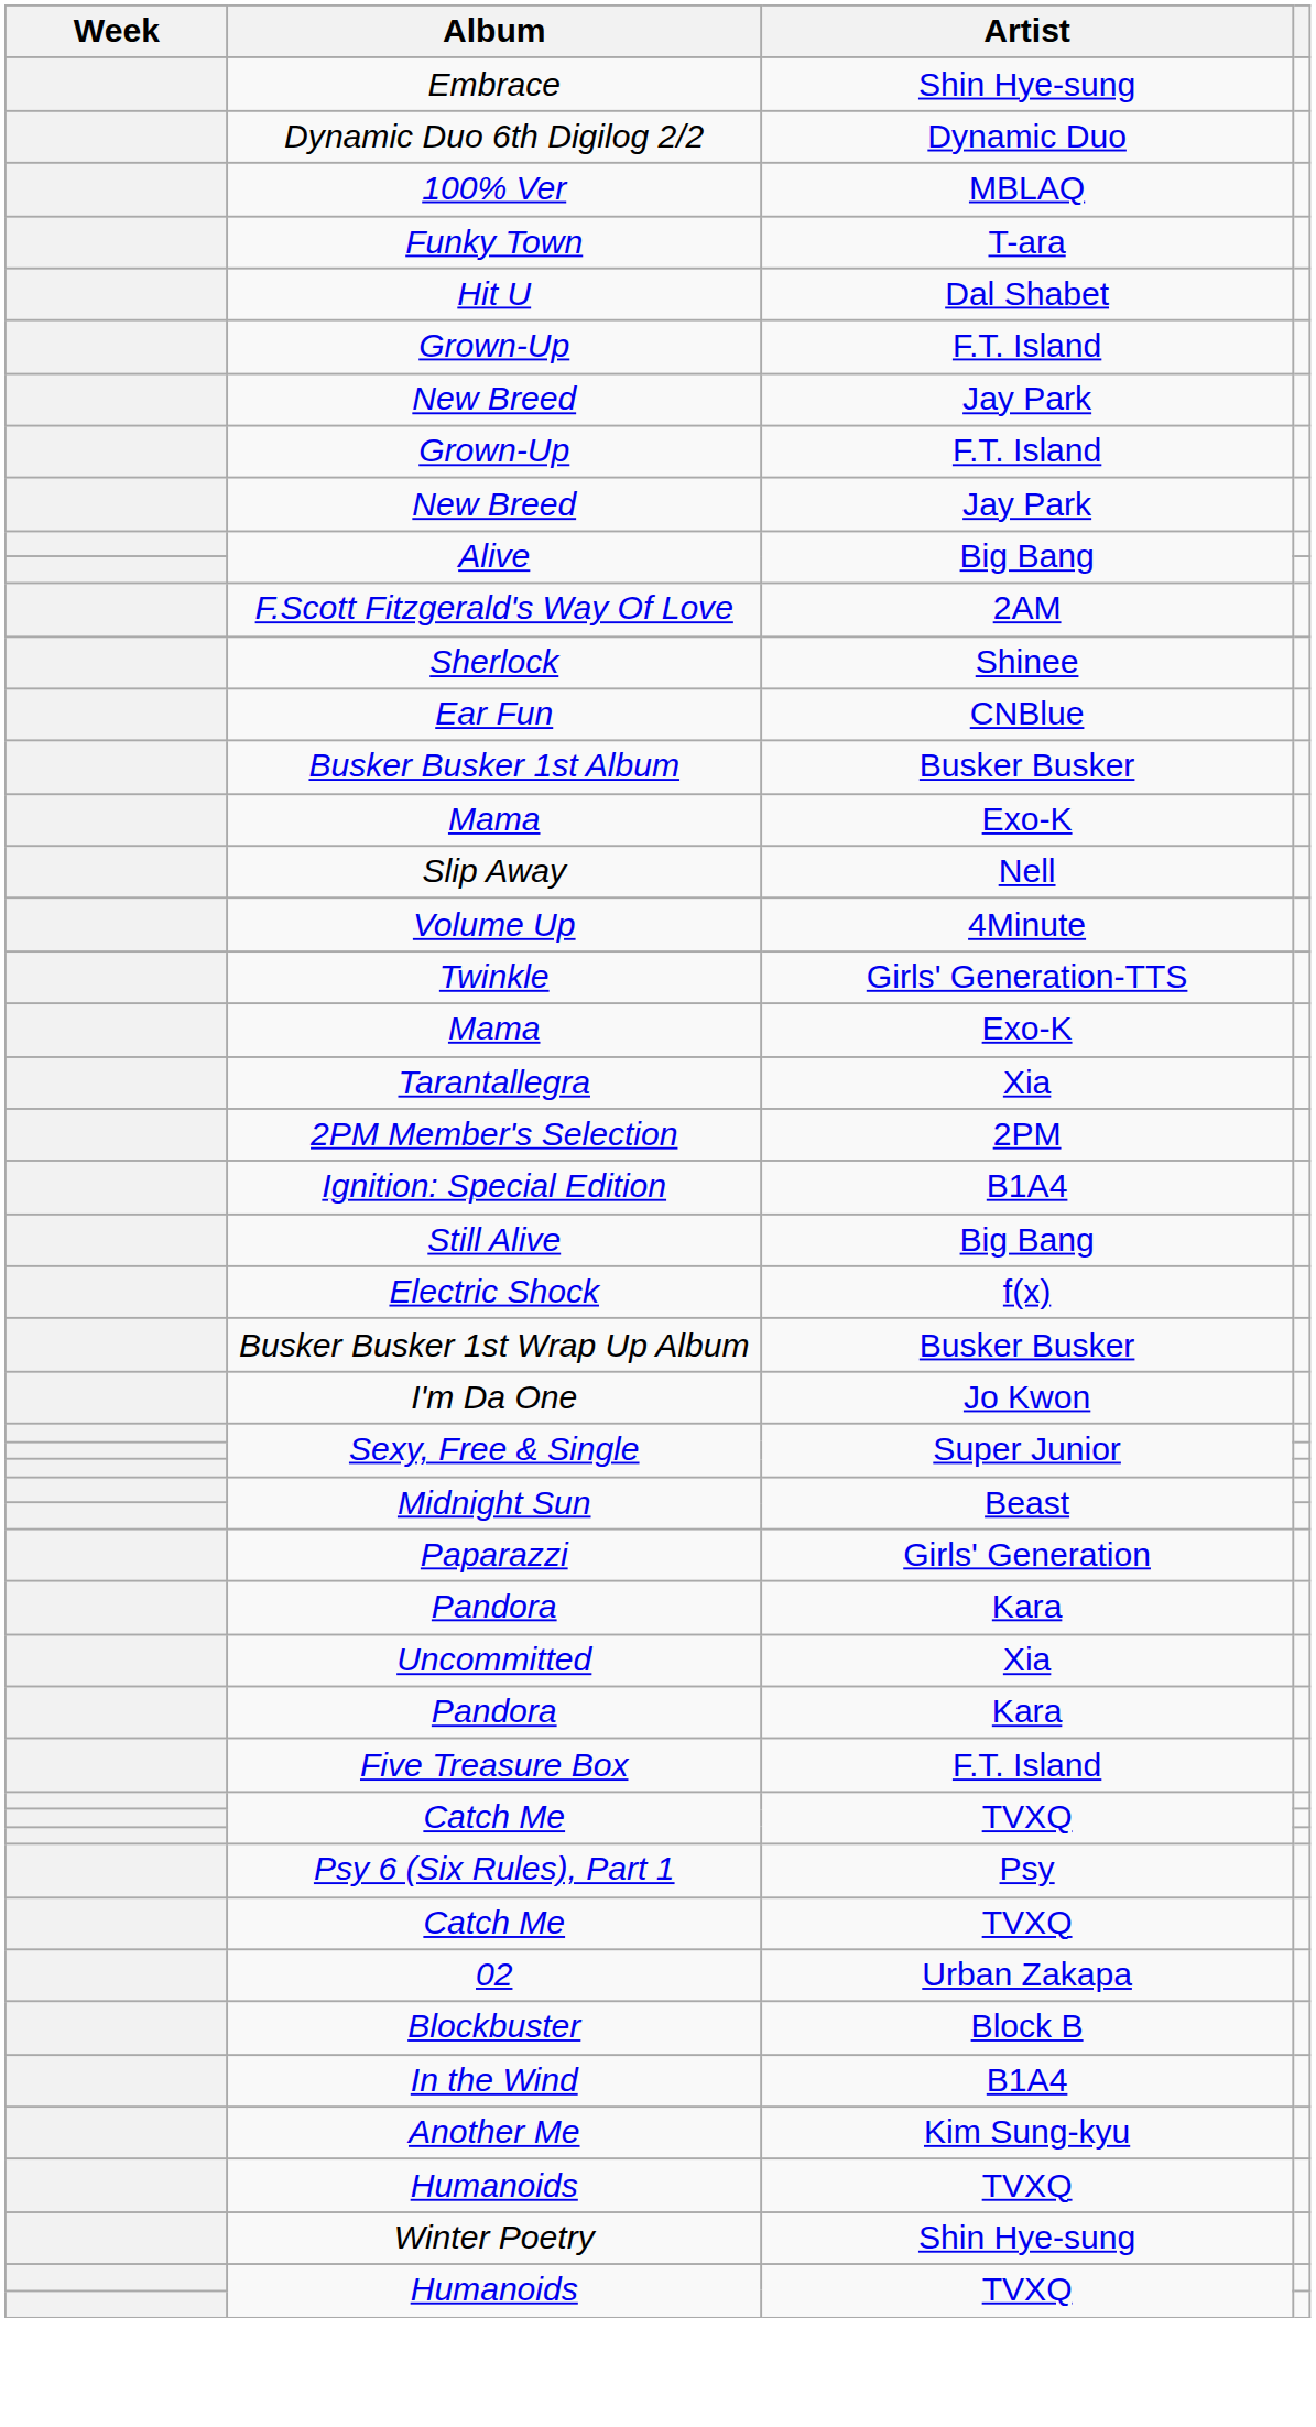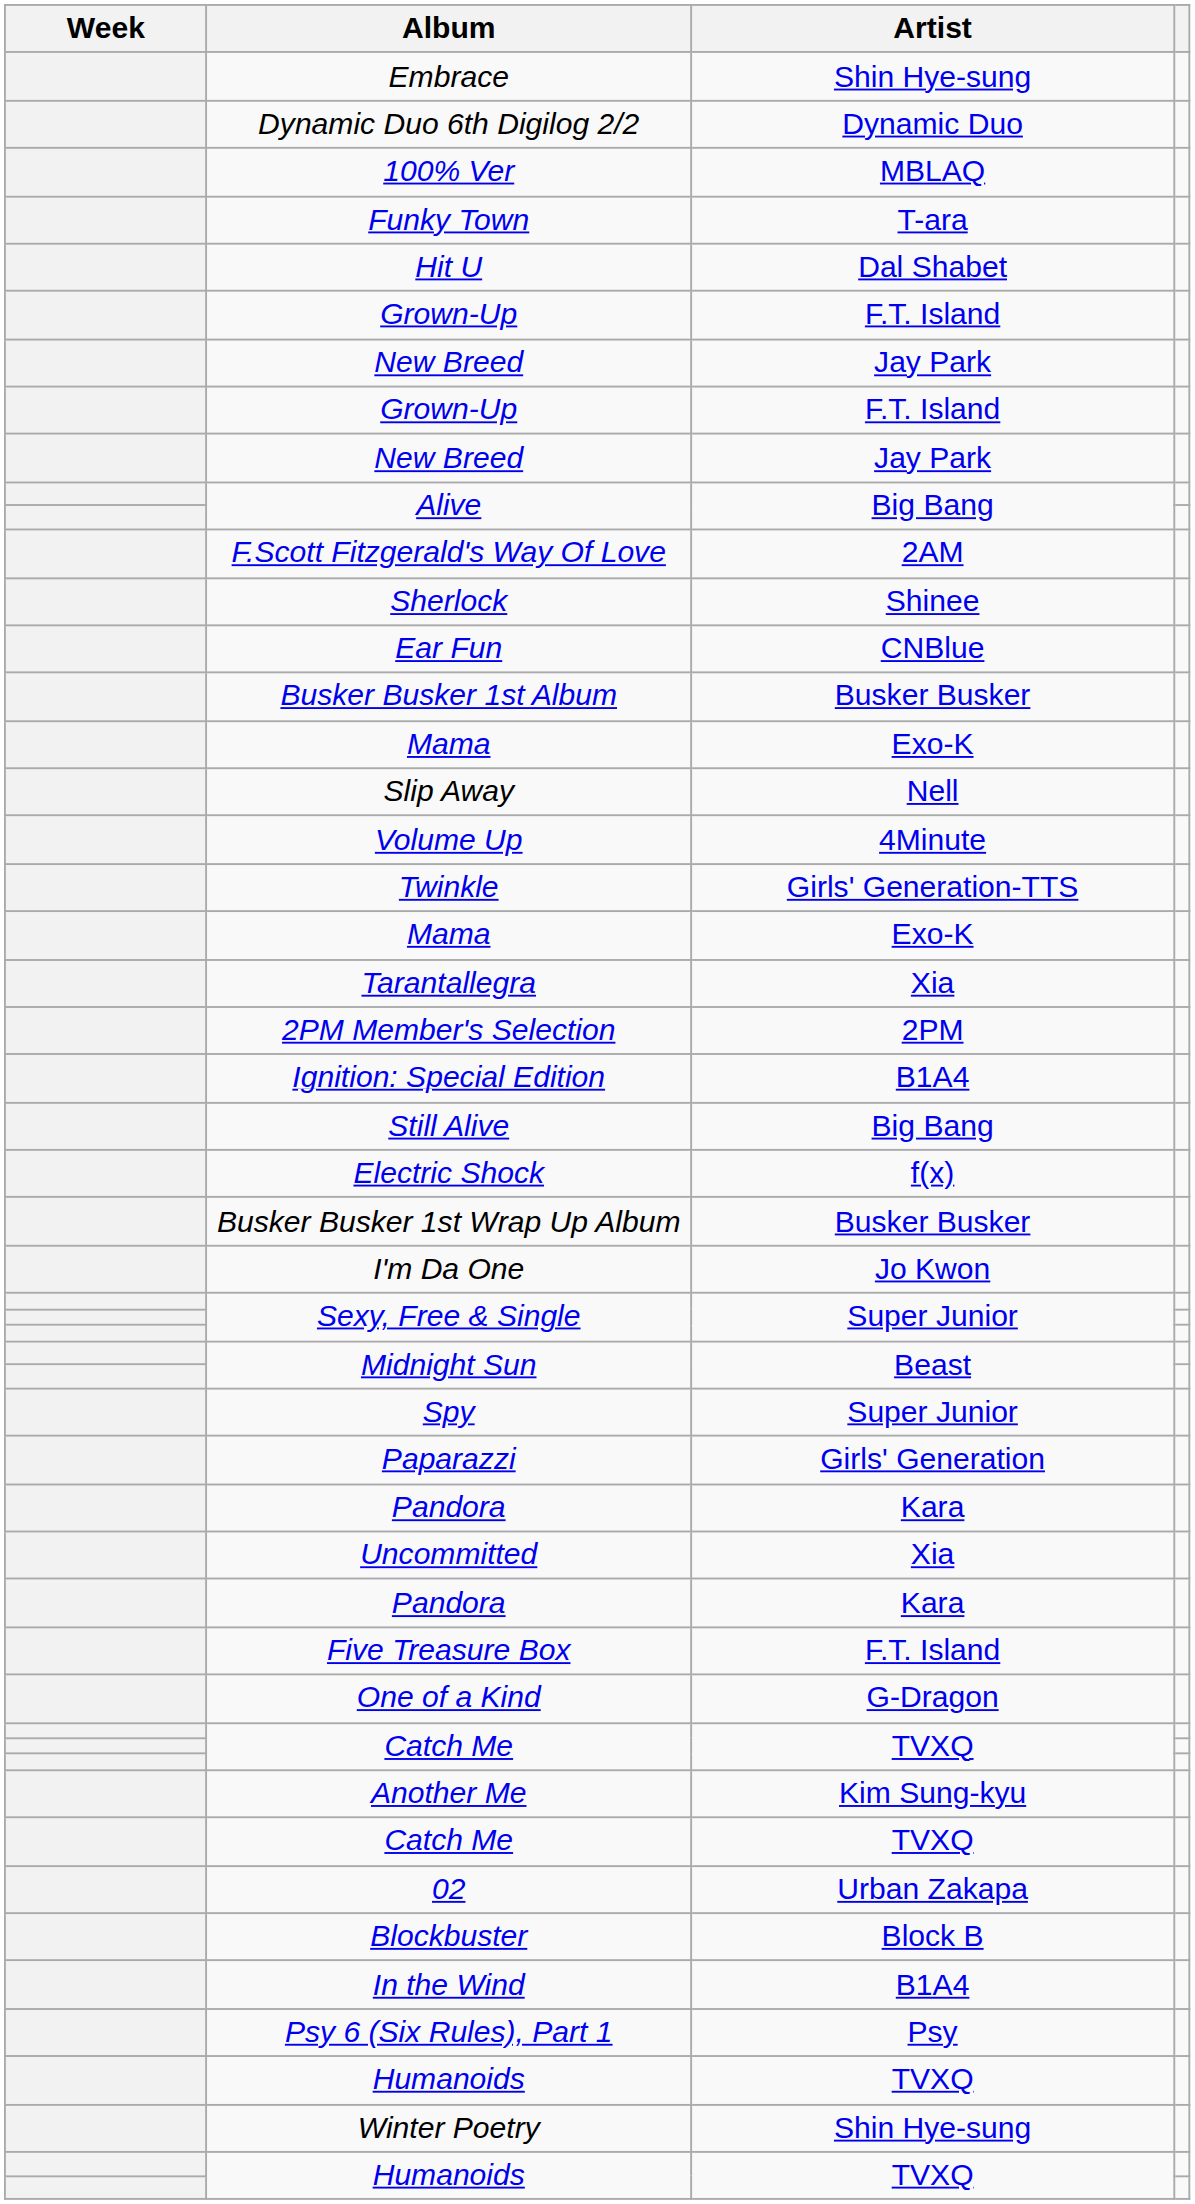+ row: Spy | Super Junior
+ row: One of a Kind | G-Dragon
rows swapped: Psy 6 (Six Rules), Part 1 <-> Another Me
